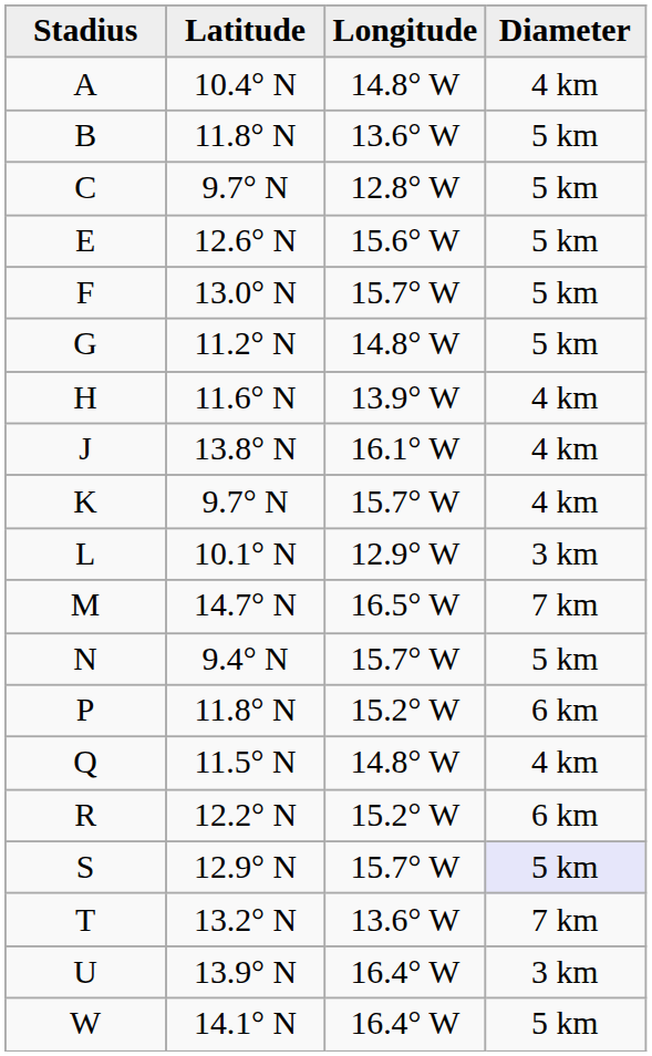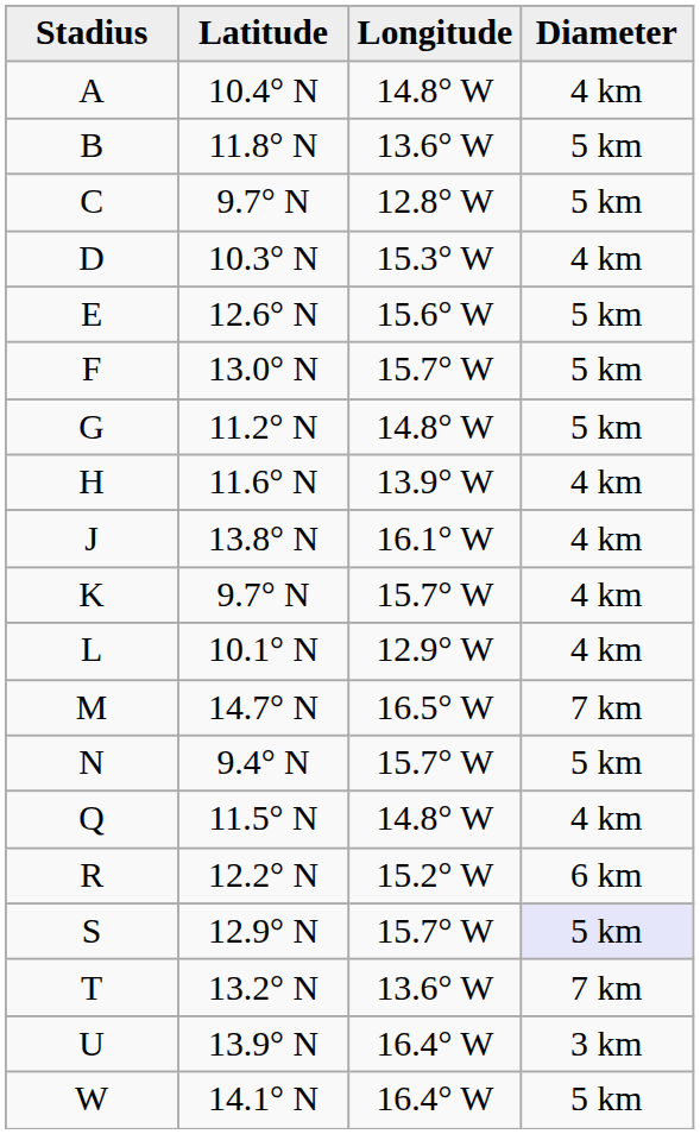+ row: D | 10.3° N | 15.3° W | 4 km
L | Diameter: 3 km -> 4 km
- row: P | 11.8° N | 15.2° W | 6 km
